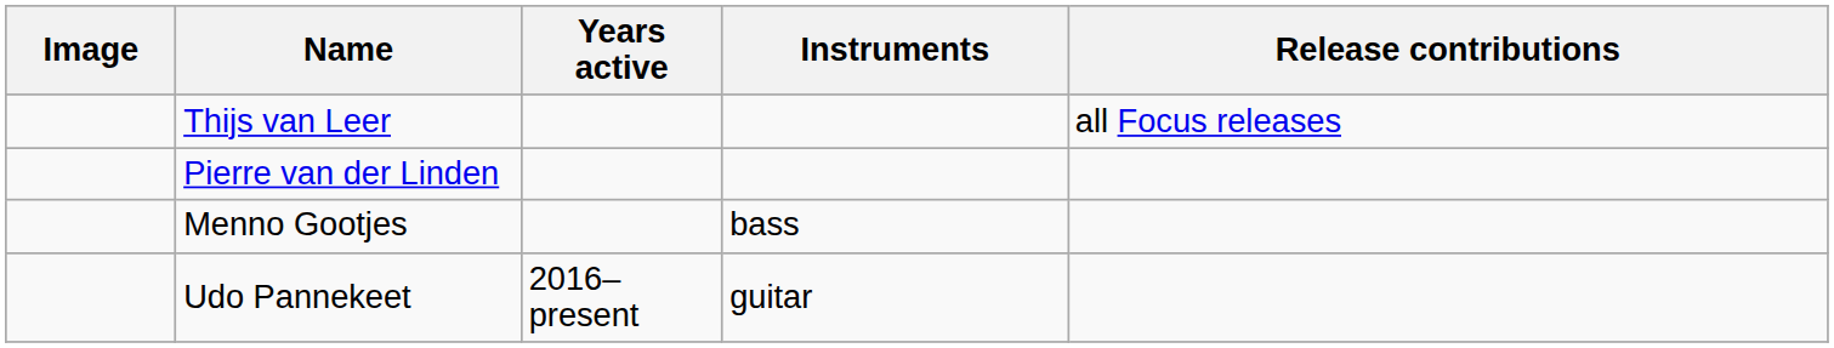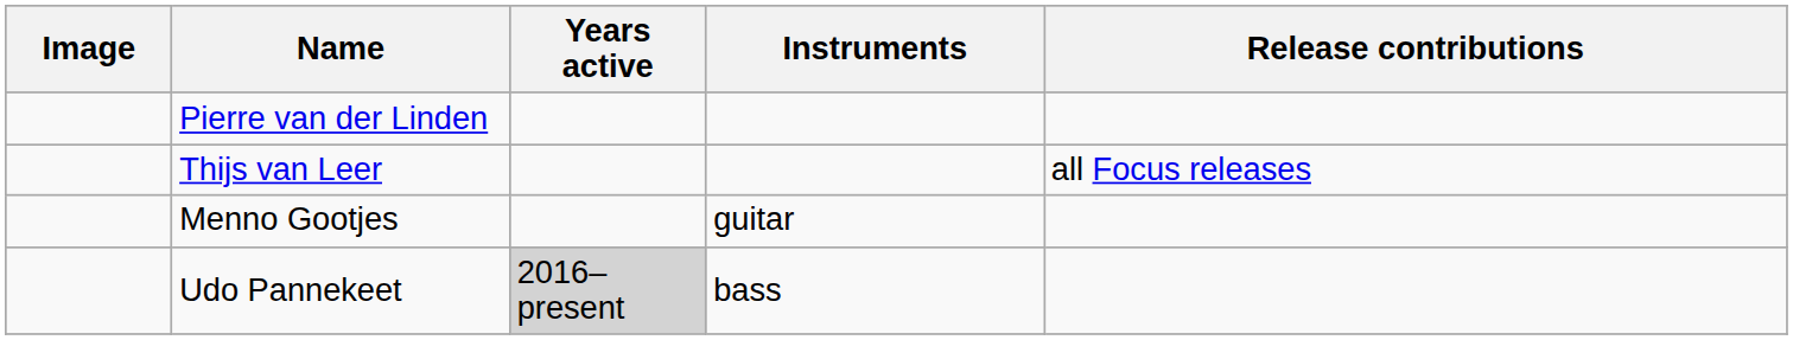rows swapped: Thijs van Leer <-> Pierre van der Linden
Menno Gootjes | Instruments: bass -> guitar
Udo Pannekeet | Years active: no background -> lightgrey background
Udo Pannekeet | Instruments: guitar -> bass
